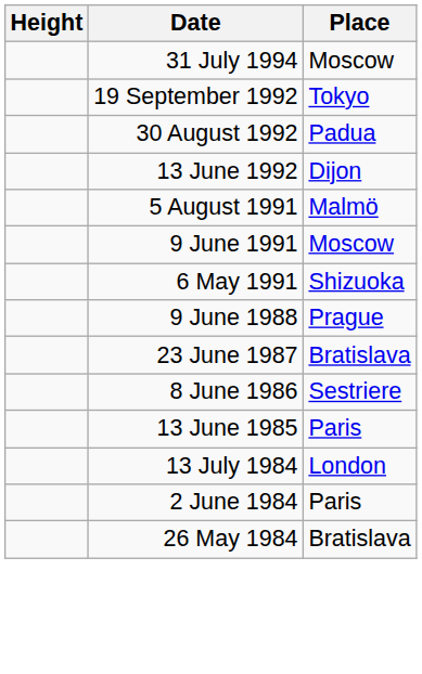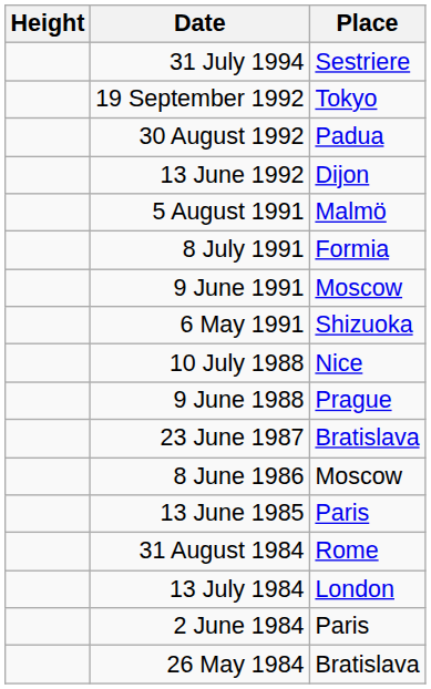31 July 1994 | Place: Moscow -> Sestriere
+ row: 8 July 1991 | Formia
+ row: 10 July 1988 | Nice
8 June 1986 | Place: Sestriere -> Moscow
+ row: 31 August 1984 | Rome
